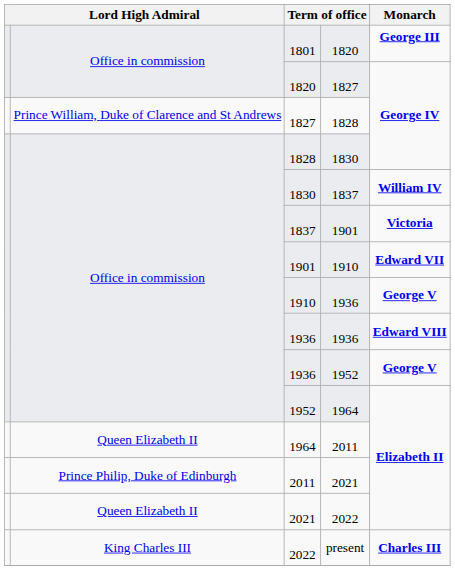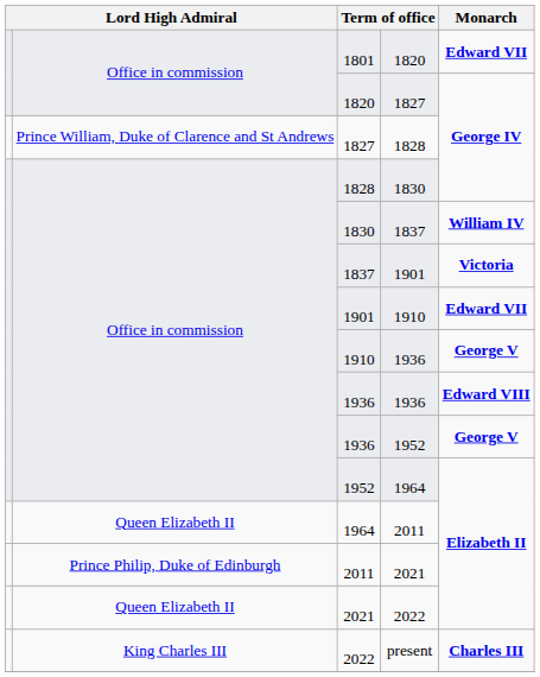1801 | Monarch: George III -> Edward VII
